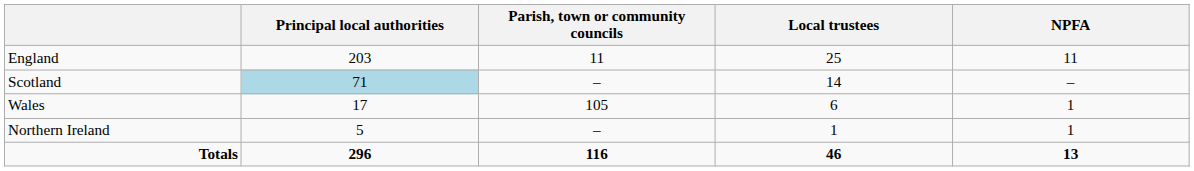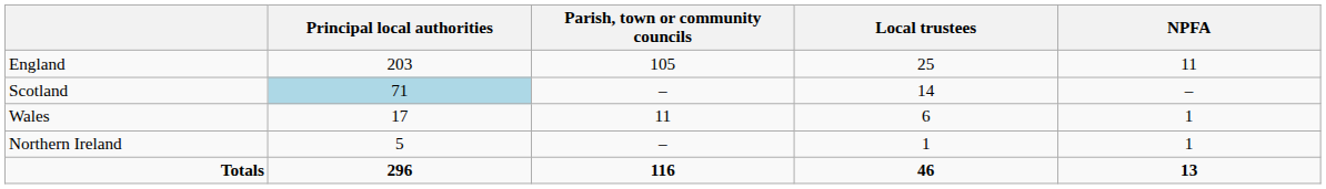England | Parish, town or community councils: 11 -> 105
Wales | Parish, town or community councils: 105 -> 11
